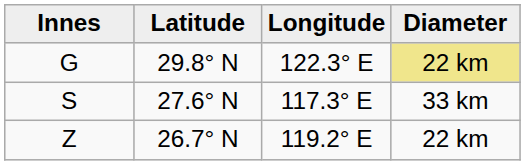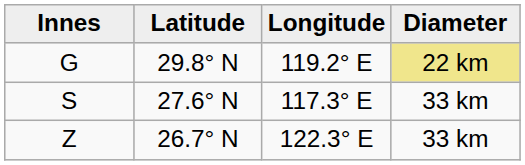G | Longitude: 122.3° E -> 119.2° E
Z | Longitude: 119.2° E -> 122.3° E
Z | Diameter: 22 km -> 33 km
